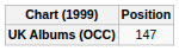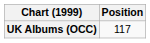UK Albums (OCC) | Position: 147 -> 117
